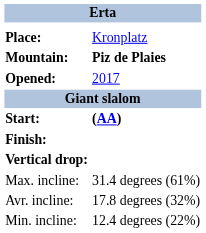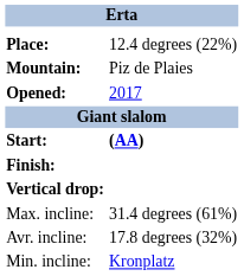Place: | column 2: Kronplatz -> 12.4 degrees (22%)
Mountain: | column 2: bold -> normal
Min. incline: | column 2: 12.4 degrees (22%) -> Kronplatz
